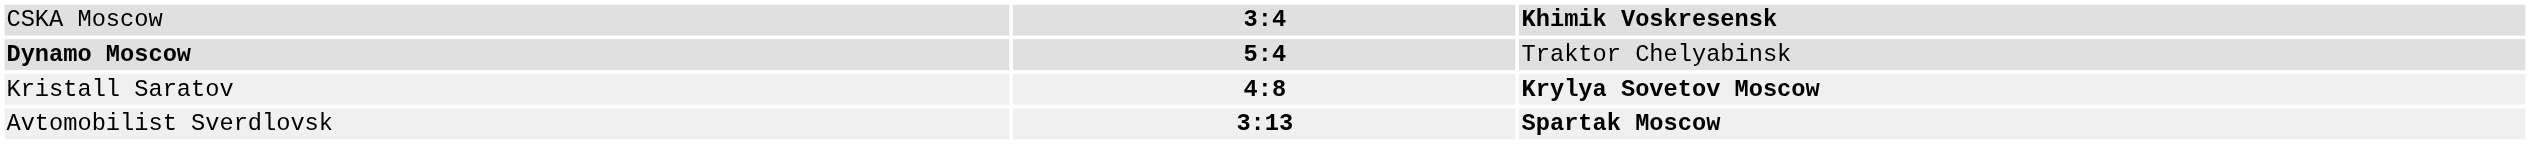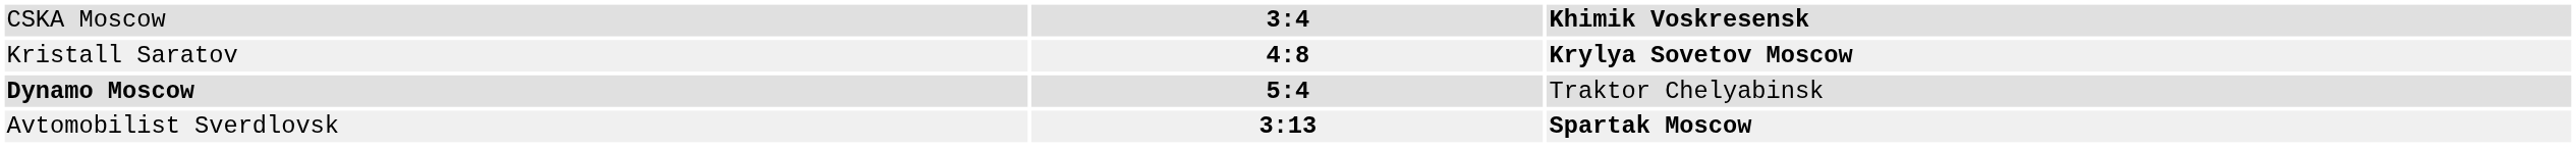rows swapped: Kristall Saratov <-> Dynamo Moscow
